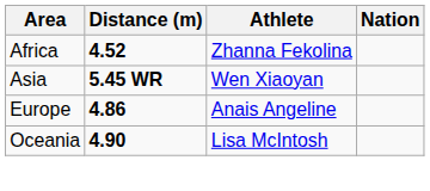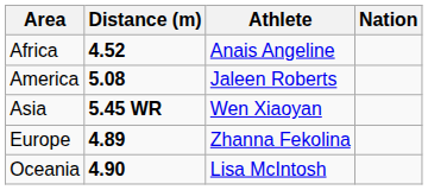Africa | Athlete: Zhanna Fekolina -> Anais Angeline
+ row: America | 5.08 | Jaleen Roberts
Europe | Distance (m): 4.86 -> 4.89
Europe | Athlete: Anais Angeline -> Zhanna Fekolina
